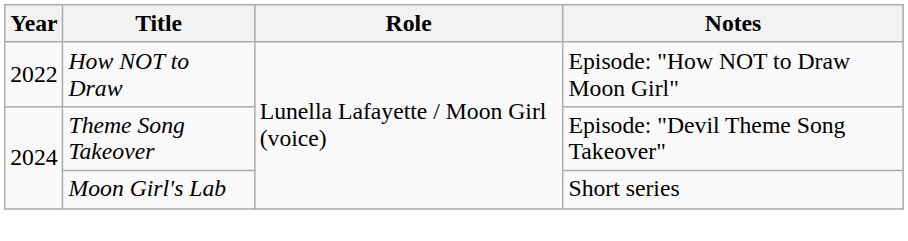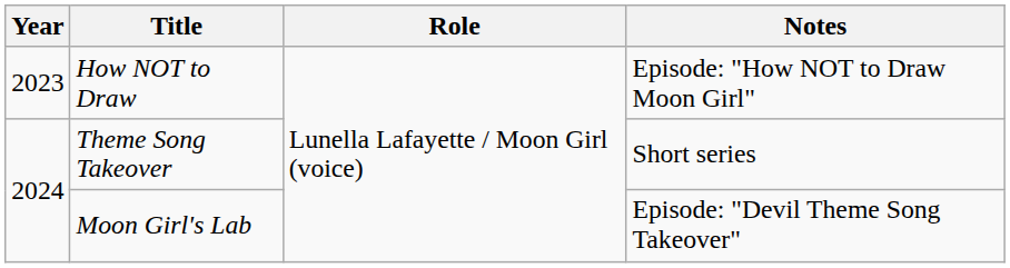How NOT to Draw | Year: 2022 -> 2023
Theme Song Takeover | Notes: Episode: "Devil Theme Song Takeover" -> Short series
Moon Girl's Lab | Notes: Short series -> Episode: "Devil Theme Song Takeover"
